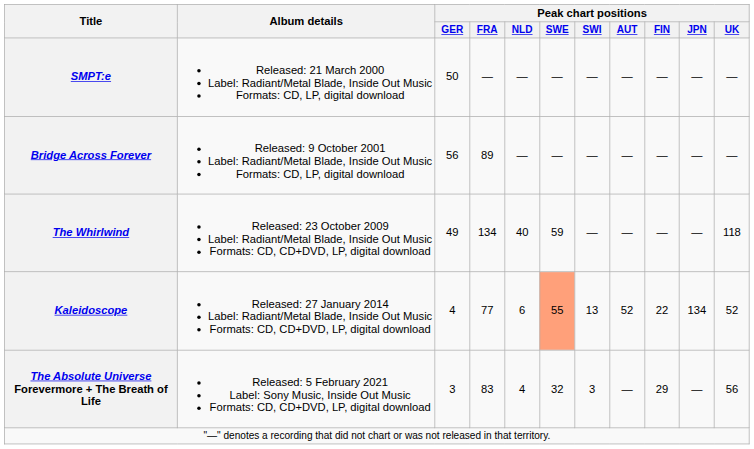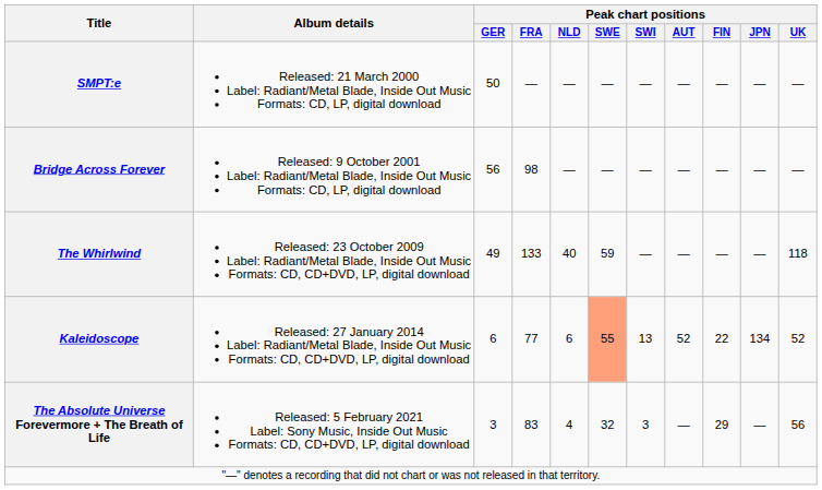Bridge Across Forever | Peak chart positions / FRA: 89 -> 98
The Whirlwind | Peak chart positions / FRA: 134 -> 133
Kaleidoscope | Peak chart positions / GER: 4 -> 6
